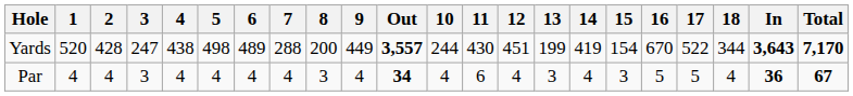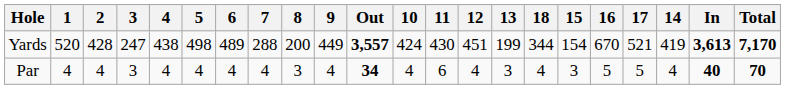columns swapped: 14 <-> 18
Yards | 10: 244 -> 424
Yards | 17: 522 -> 521
Yards | In: 3,643 -> 3,613
Par | In: 36 -> 40
Par | Total: 67 -> 70
